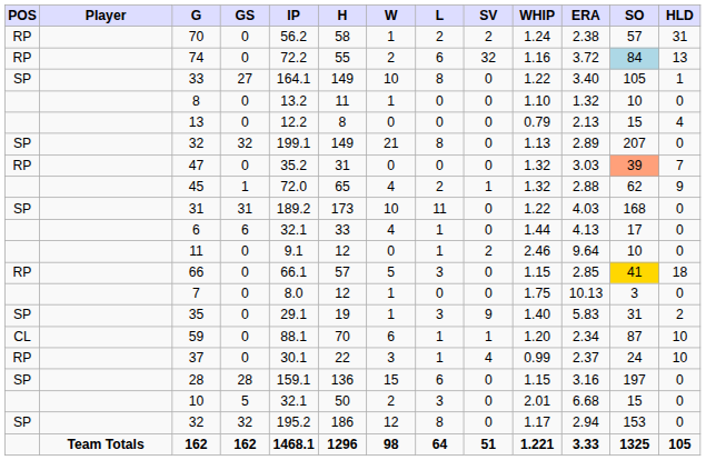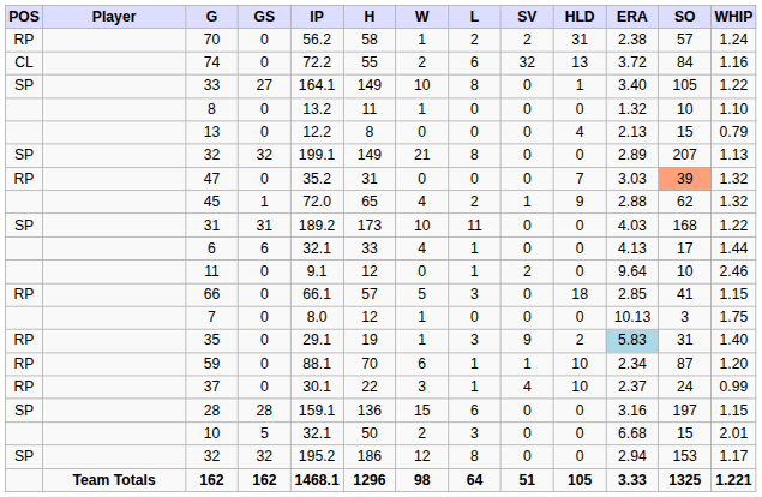columns swapped: HLD <-> WHIP
74 | POS: RP -> CL
74 | SO: lightblue background -> no background
66 | SO: gold background -> no background
35 | POS: SP -> RP
35 | ERA: no background -> lightblue background
59 | POS: CL -> RP
